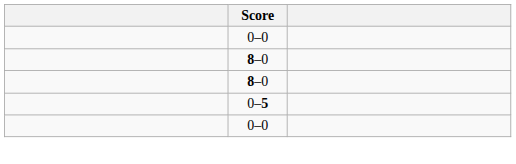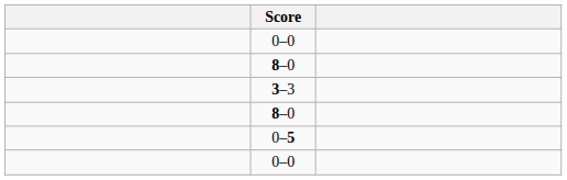+ row: 3–3
